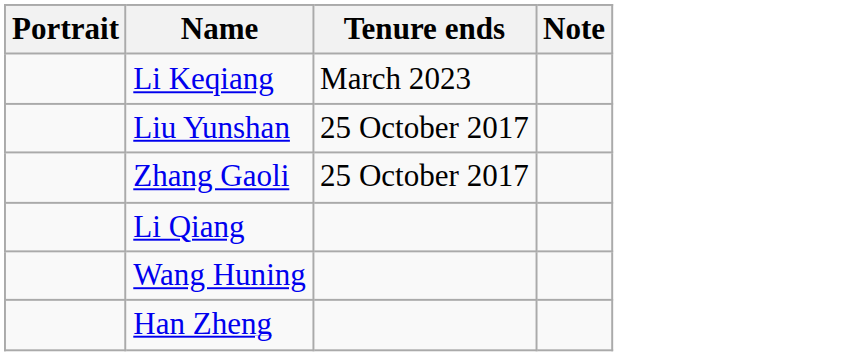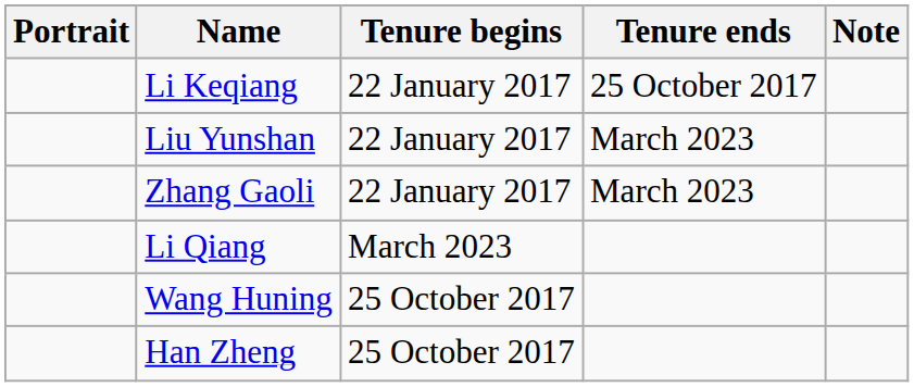+ column: Tenure begins | 22 January 2017 | 22 January 2017 | 22 January 2017 | March 2023 | 25 October 2017 | 25 October 2017
Li Keqiang | Tenure ends: March 2023 -> 25 October 2017
Liu Yunshan | Tenure ends: 25 October 2017 -> March 2023
Zhang Gaoli | Tenure ends: 25 October 2017 -> March 2023
